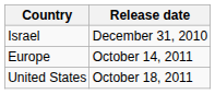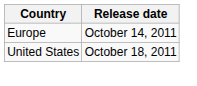- row: Israel | December 31, 2010
